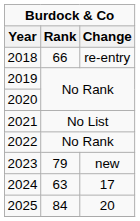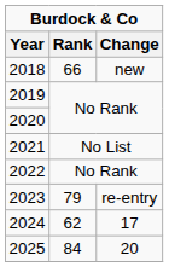2018 | Change: re-entry -> new
2023 | Change: new -> re-entry
2024 | Rank: 63 -> 62
